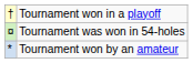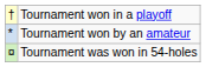rows swapped: Tournament won by an amateur <-> Tournament was won in 54-holes
